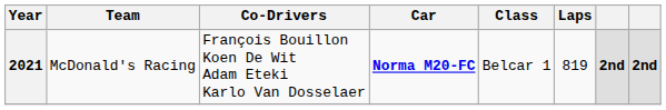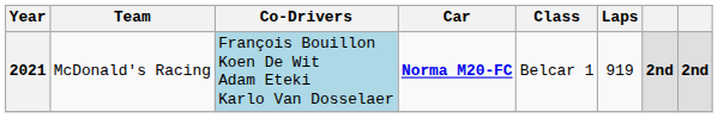2021 | Co-Drivers: no background -> lightblue background
2021 | Laps: 819 -> 919
